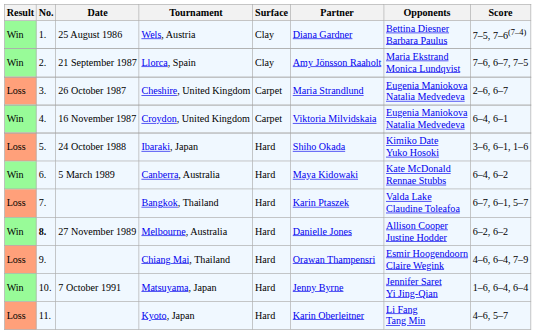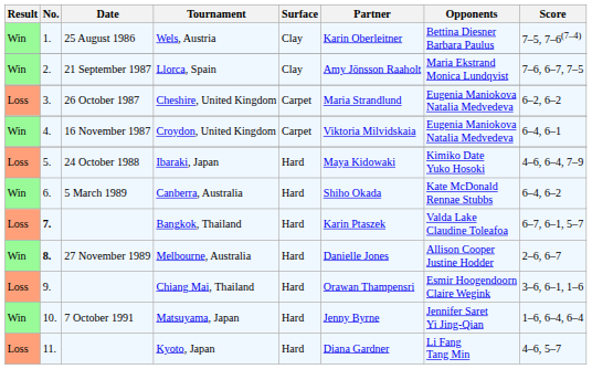Wels, Austria | Partner: Diana Gardner -> Karin Oberleitner
Cheshire, United Kingdom | Score: 2–6, 6–7 -> 6–2, 6–2
Ibaraki, Japan | Partner: Shiho Okada -> Maya Kidowaki
Ibaraki, Japan | Score: 3–6, 6–1, 1–6 -> 4–6, 6–4, 7–9
Canberra, Australia | Partner: Maya Kidowaki -> Shiho Okada
Bangkok, Thailand | No.: normal -> bold
Melbourne, Australia | Score: 6–2, 6–2 -> 2–6, 6–7
Chiang Mai, Thailand | Score: 4–6, 6–4, 7–9 -> 3–6, 6–1, 1–6
Kyoto, Japan | Partner: Karin Oberleitner -> Diana Gardner
